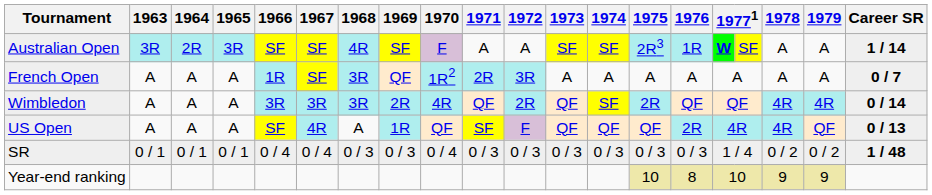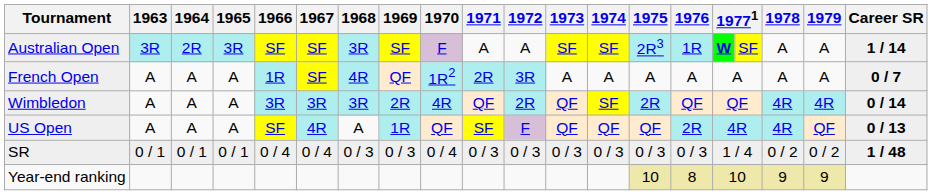Australian Open | 1968: 4R -> 3R
French Open | 1968: 3R -> 4R
